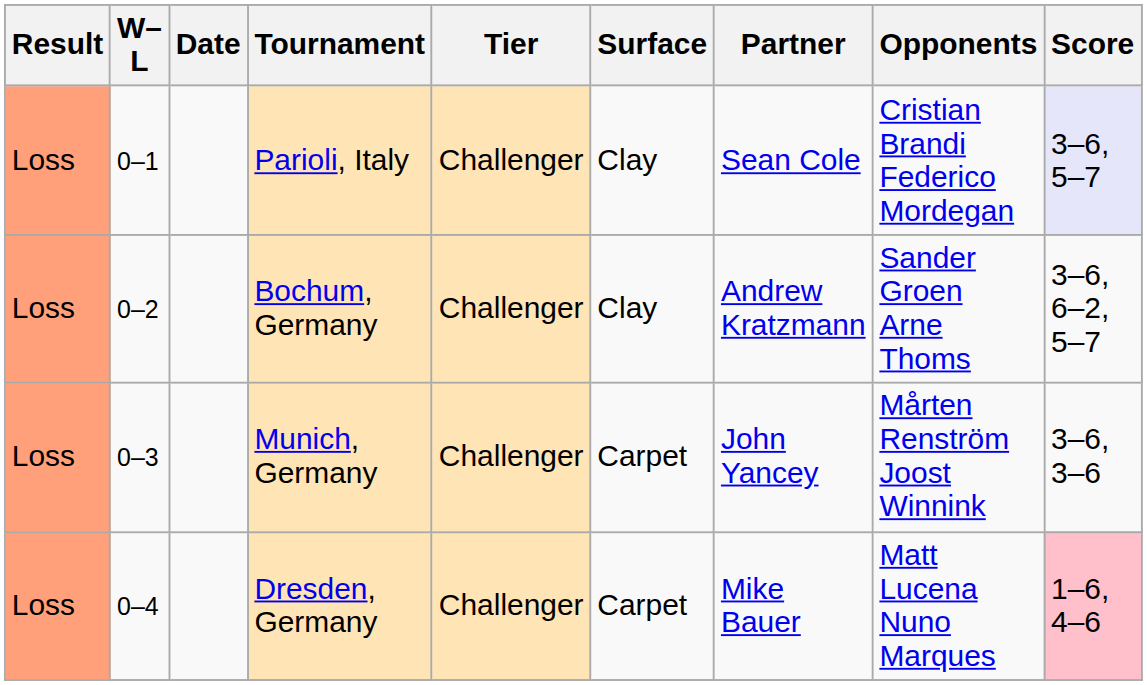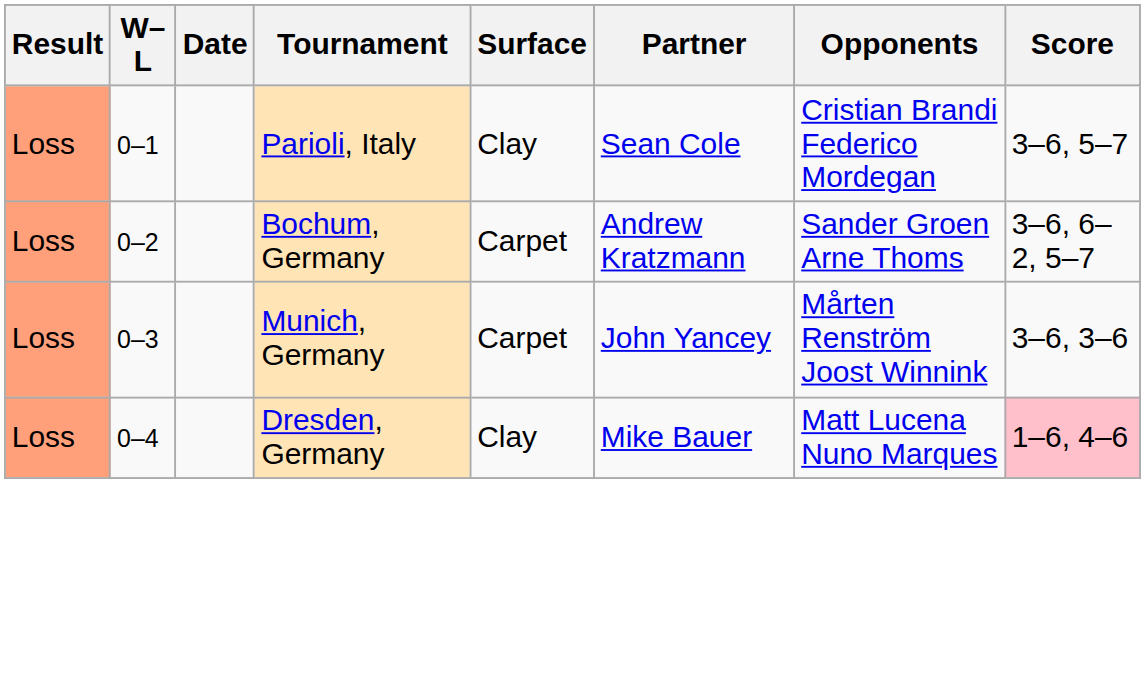- column: Tier | Challenger | Challenger | Challenger | Challenger
Parioli, Italy | Score: lavender background -> no background
Bochum, Germany | Surface: Clay -> Carpet
Dresden, Germany | Surface: Carpet -> Clay
